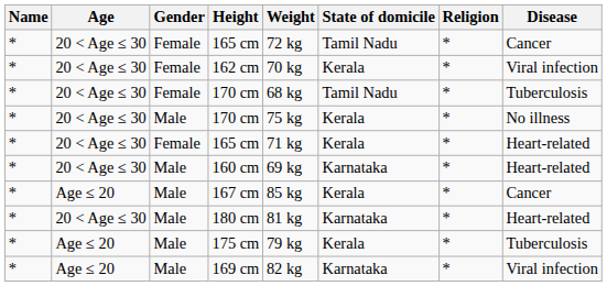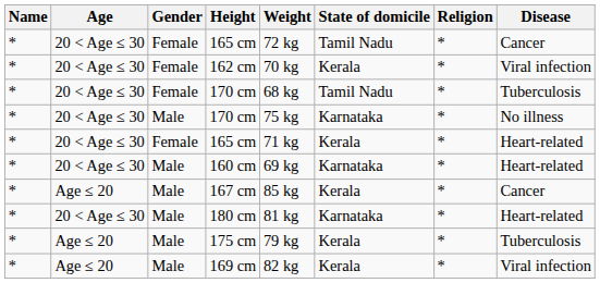Male / 170 cm | State of domicile: Kerala -> Karnataka
169 cm | State of domicile: Karnataka -> Kerala
